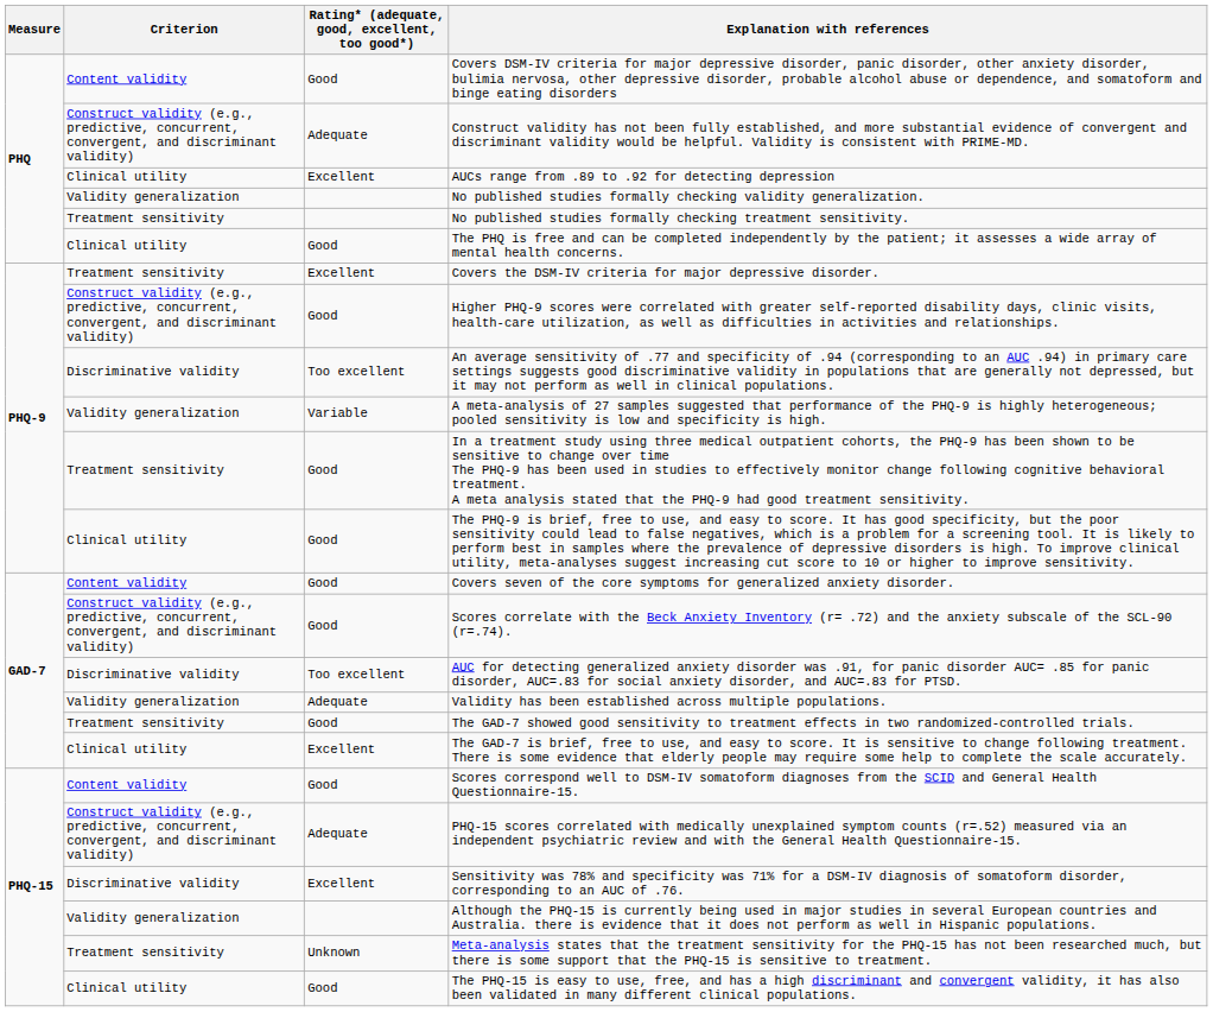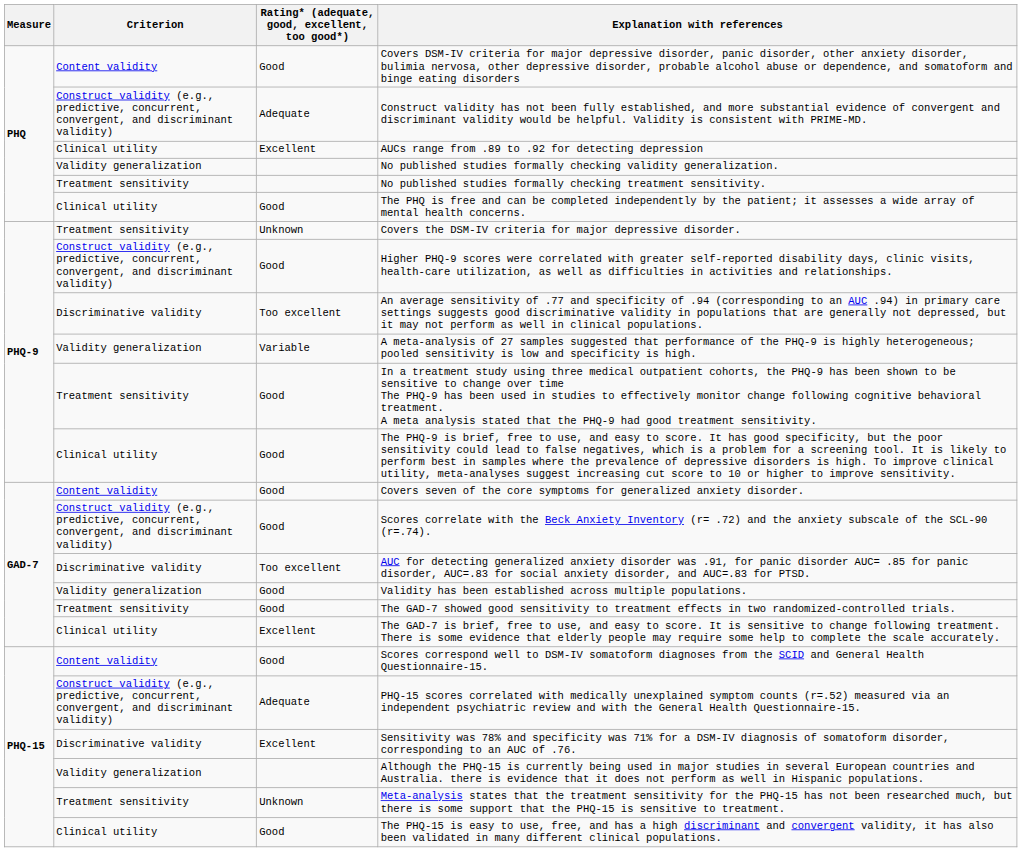Covers the DSM-IV criteria for major depressive disorder. | Rating* (adequate, good, excellent, too good*): Excellent -> Unknown
Validity has been established across multiple populations. | Rating* (adequate, good, excellent, too good*): Adequate -> Good
